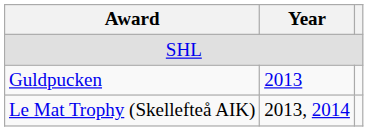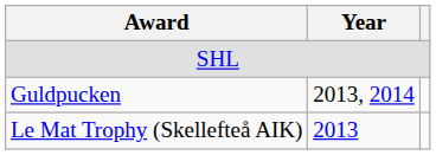Guldpucken | Year: 2013 -> 2013, 2014
Le Mat Trophy (Skellefteå AIK) | Year: 2013, 2014 -> 2013
